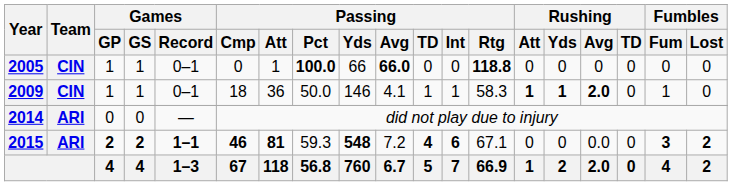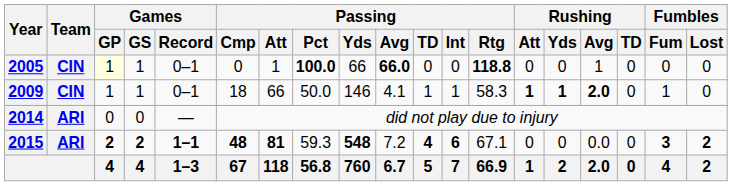2005 | Games / GP: no background -> lightyellow background
2005 | Rushing / Avg: 0 -> 1
2009 | Passing / Att: 36 -> 66
2015 | Passing / Cmp: 46 -> 48
